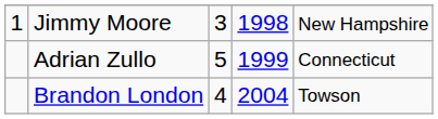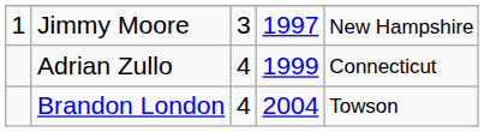Jimmy Moore | column 4: 1998 -> 1997
Adrian Zullo | column 3: 5 -> 4
